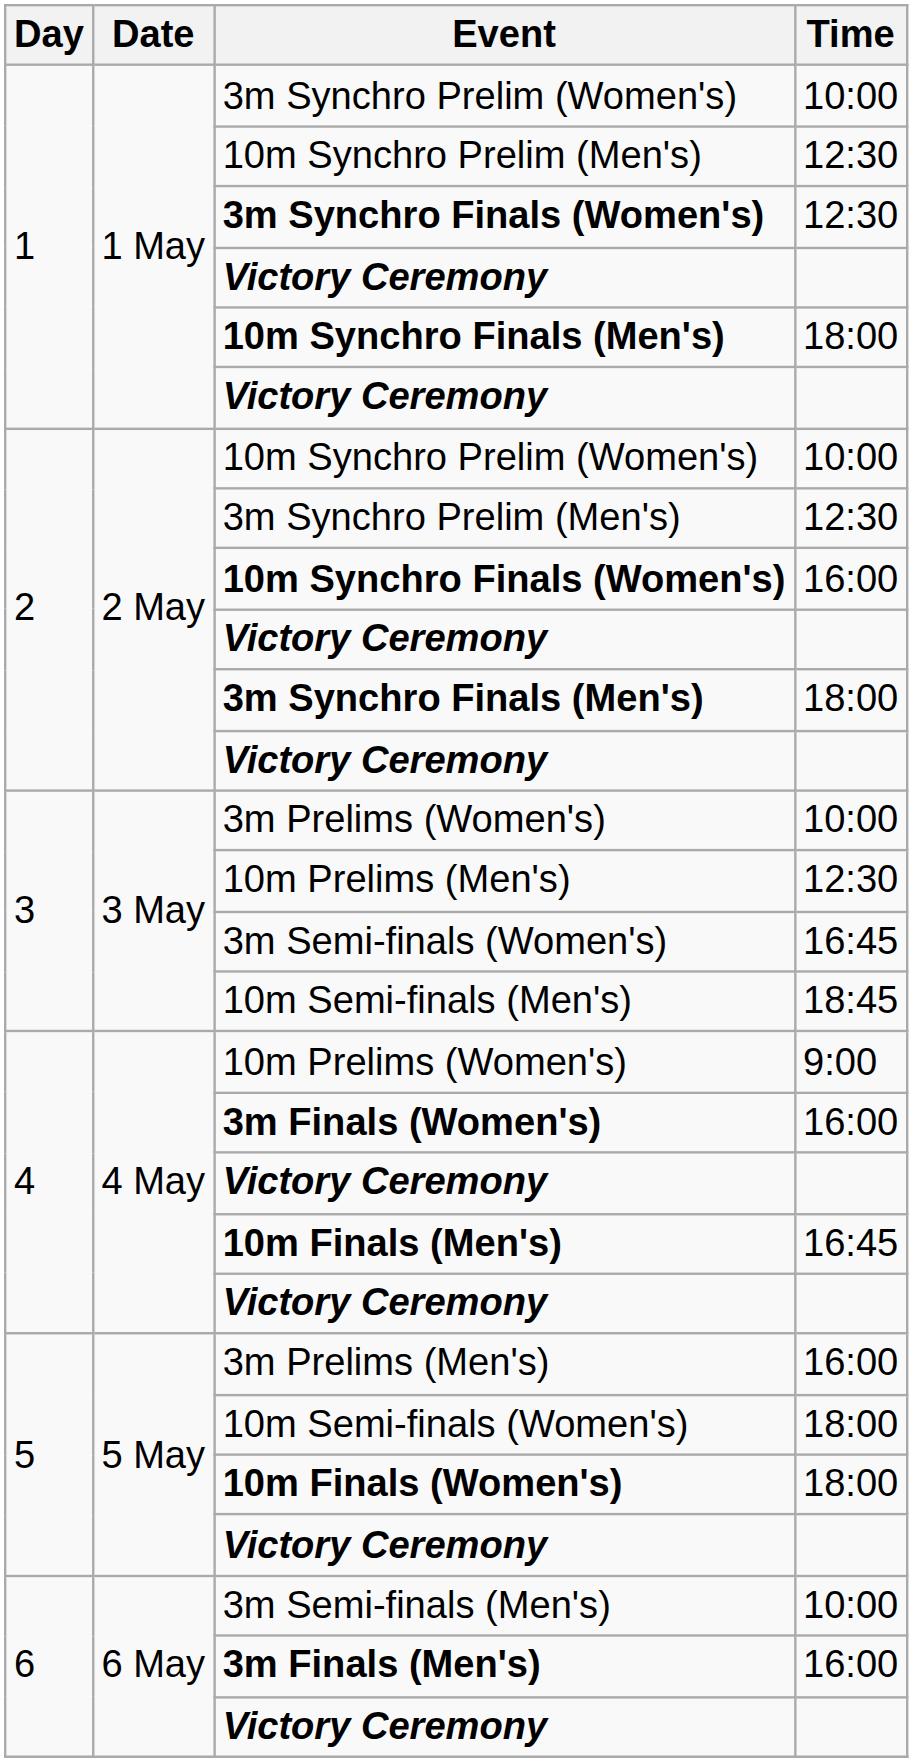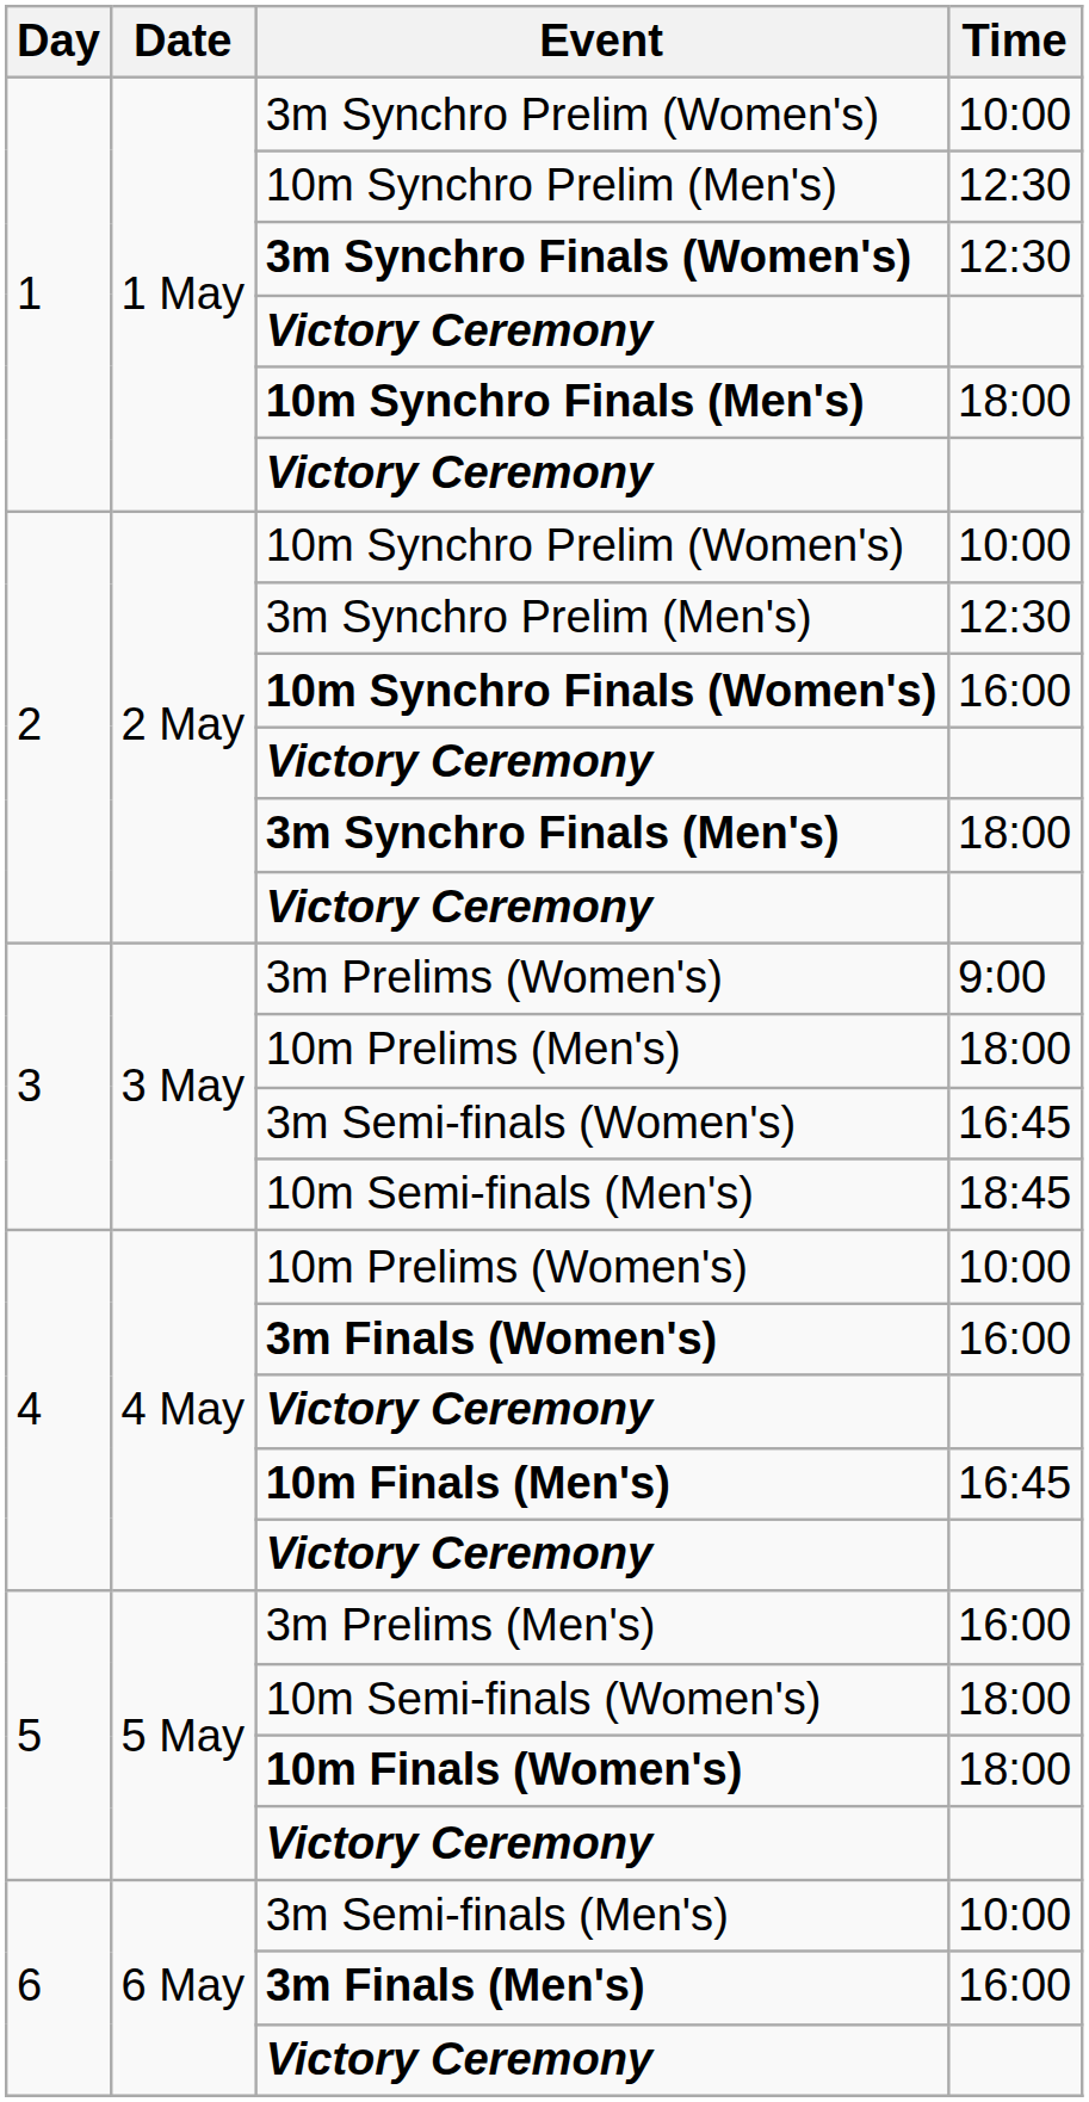3m Prelims (Women's) | Time: 10:00 -> 9:00
10m Prelims (Men's) | Time: 12:30 -> 18:00
10m Prelims (Women's) | Time: 9:00 -> 10:00
